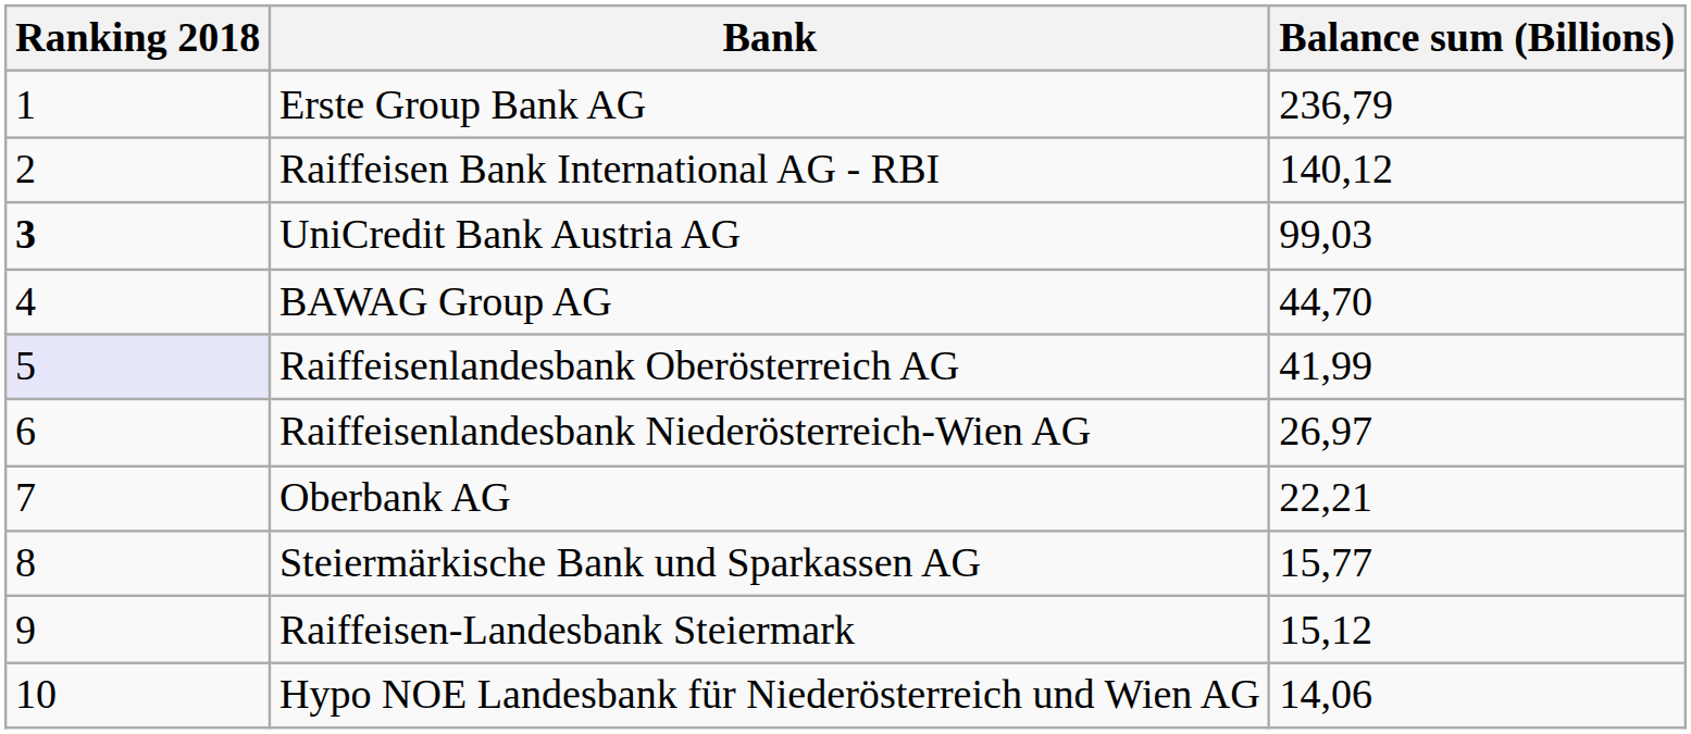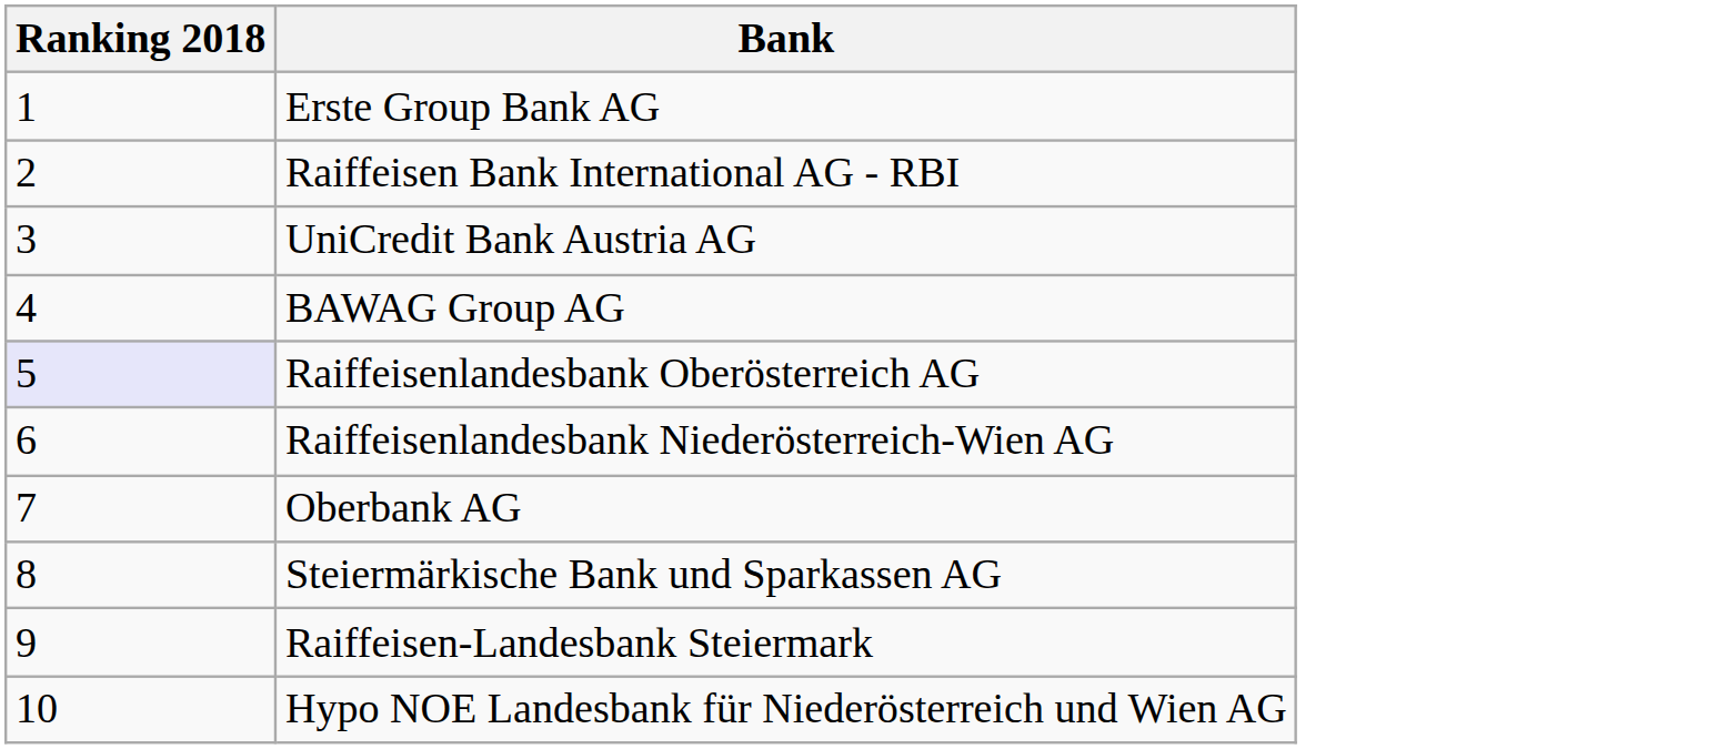- column: Balance sum (Billions) | 236,79 | 140,12 | 99,03 | 44,70 | 41,99 | 26,97 | 22,21 | 15,77 | 15,12 | 14,06
UniCredit Bank Austria AG | Ranking 2018: bold -> normal
